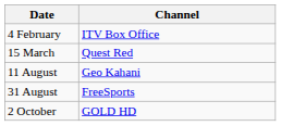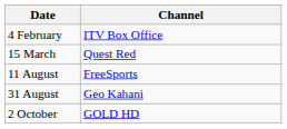11 August | Channel: Geo Kahani -> FreeSports
31 August | Channel: FreeSports -> Geo Kahani
